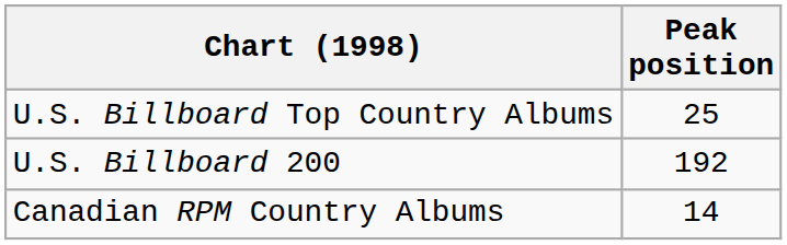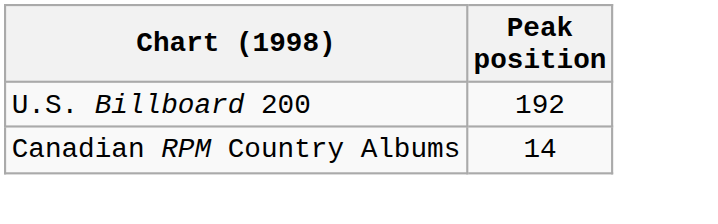- row: U.S. Billboard Top Country Albums | 25
